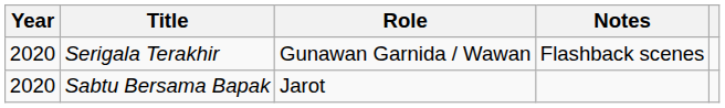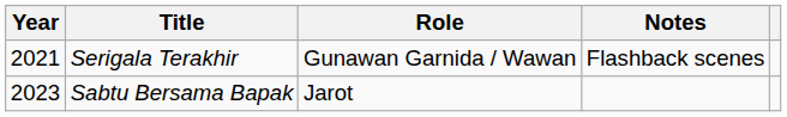Serigala Terakhir | Year: 2020 -> 2021
Sabtu Bersama Bapak | Year: 2020 -> 2023
